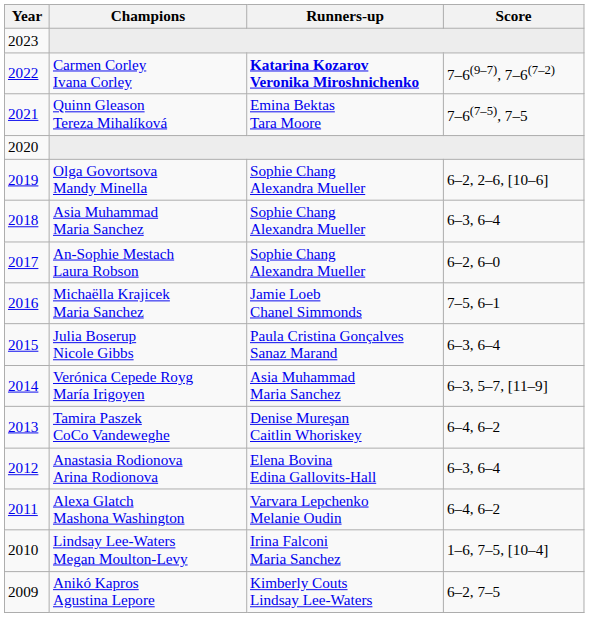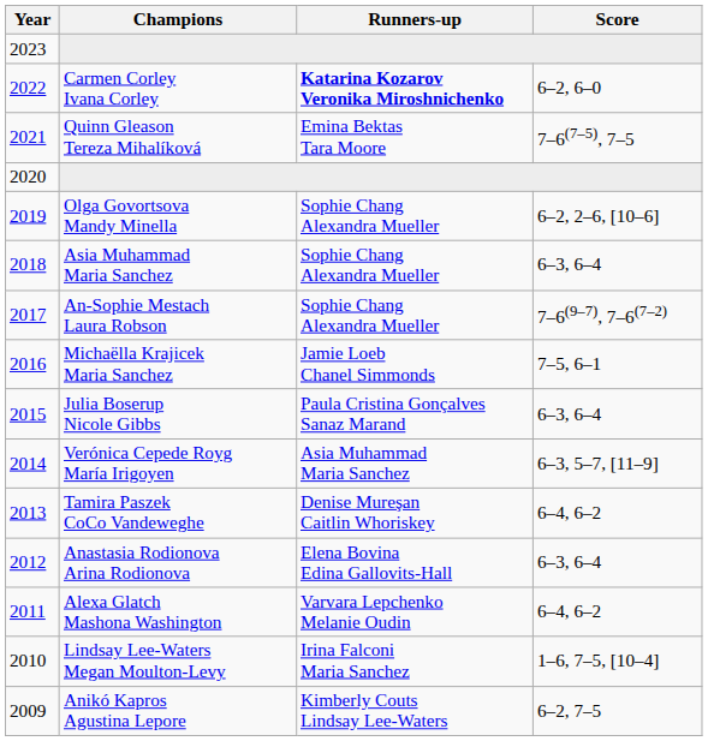Carmen Corley Ivana Corley | Score: 7–6(9–7), 7–6(7–2) -> 6–2, 6–0
An-Sophie Mestach Laura Robson | Score: 6–2, 6–0 -> 7–6(9–7), 7–6(7–2)
